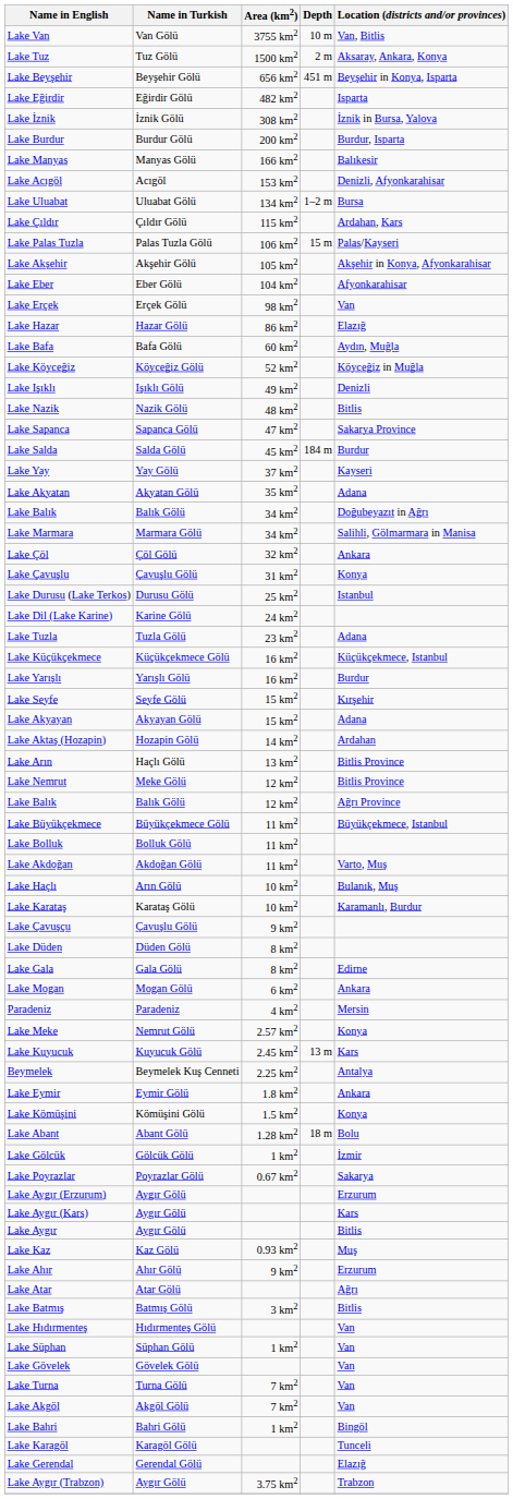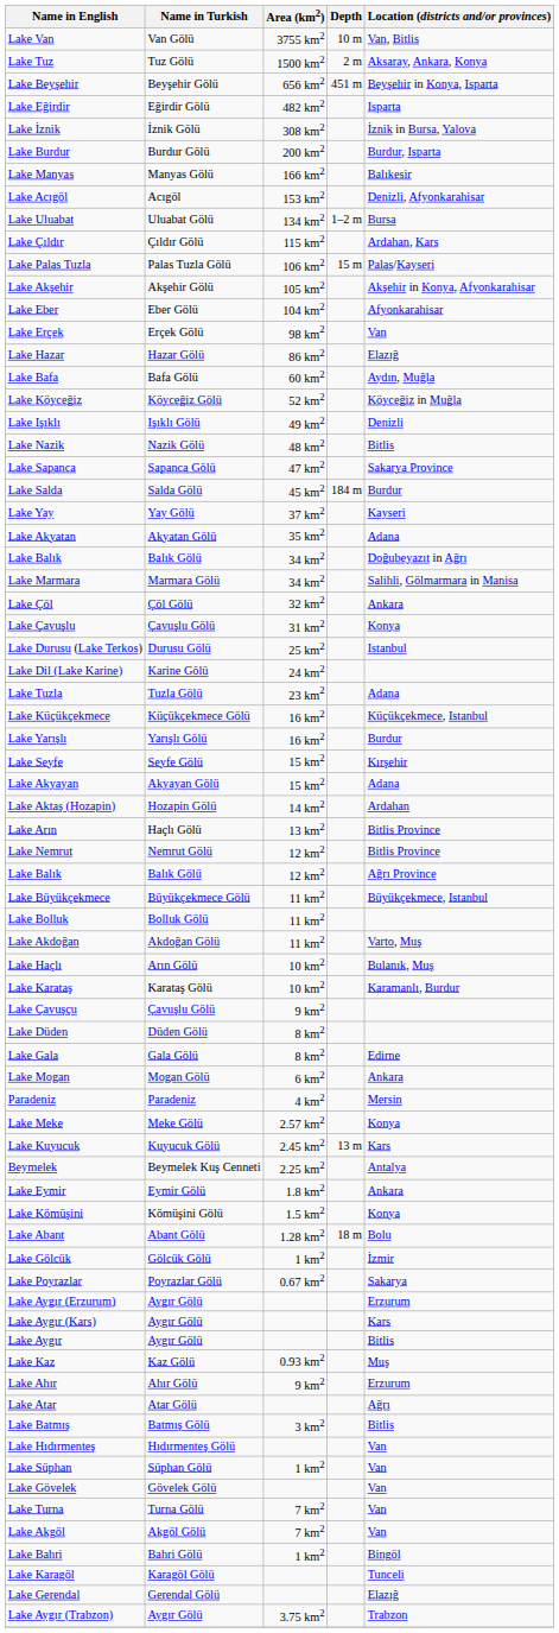Lake Nemrut | Name in Turkish: Meke Gölü -> Nemrut Gölü
Lake Meke | Name in Turkish: Nemrut Gölü -> Meke Gölü
